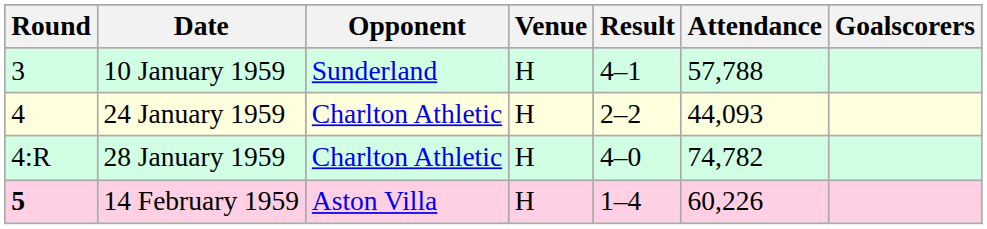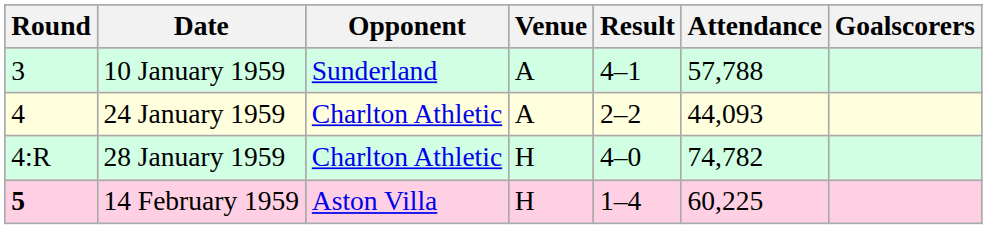10 January 1959 | Venue: H -> A
24 January 1959 | Venue: H -> A
14 February 1959 | Attendance: 60,226 -> 60,225
